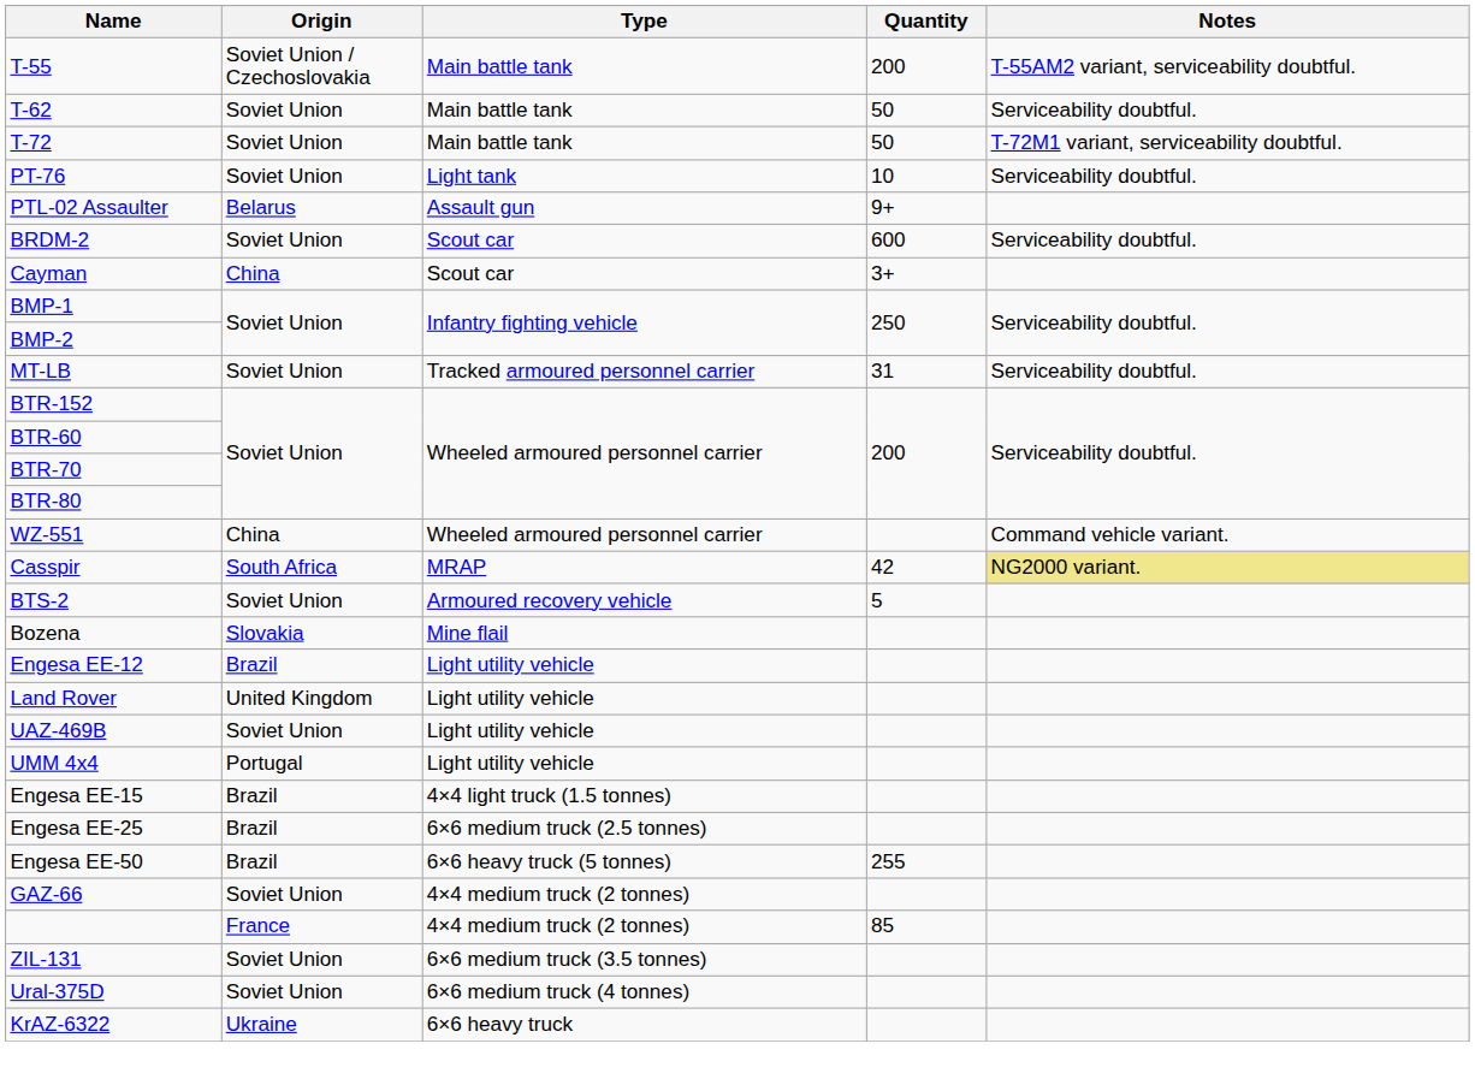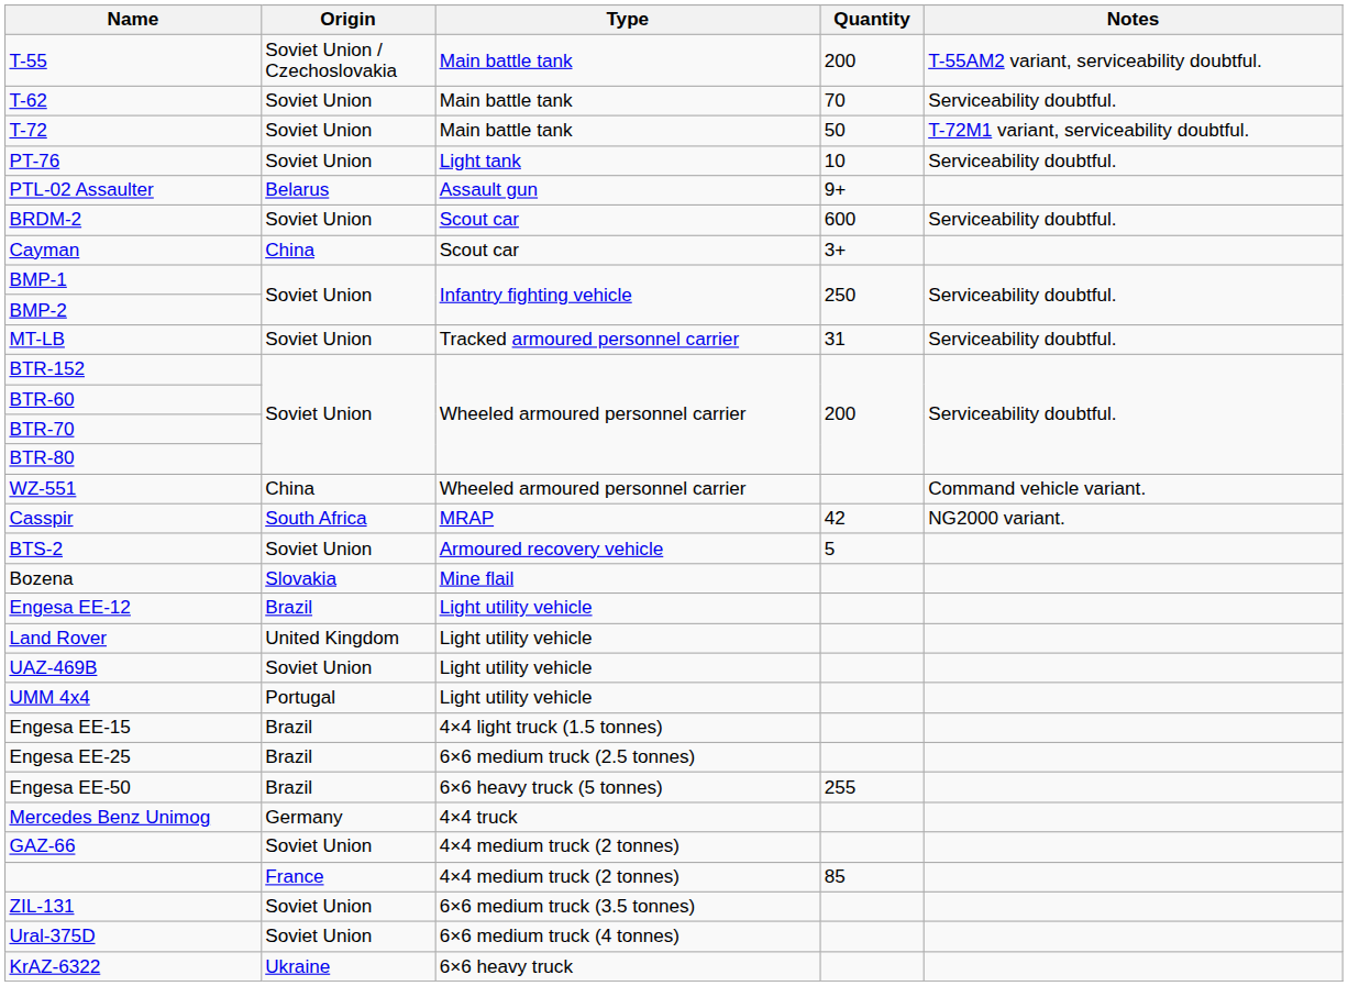T-62 | Quantity: 50 -> 70
Casspir | Notes: khaki background -> no background
+ row: Mercedes Benz Unimog | Germany | 4×4 truck
